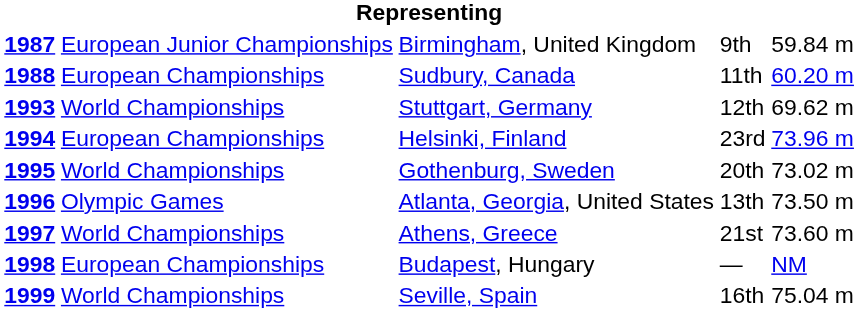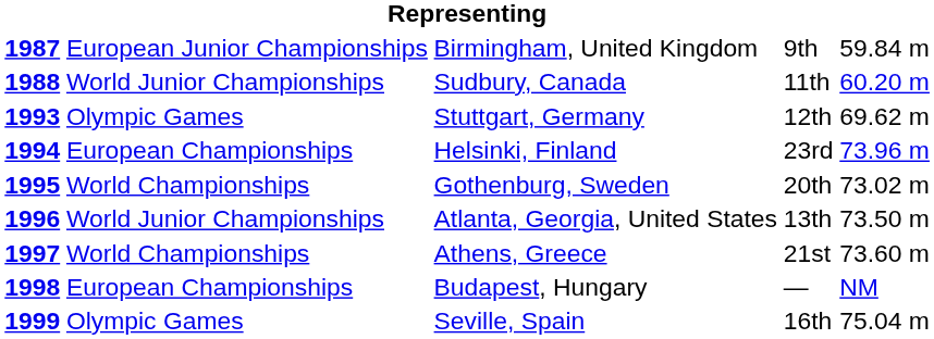Sudbury, Canada | column 2: European Championships -> World Junior Championships
Stuttgart, Germany | column 2: World Championships -> Olympic Games
Atlanta, Georgia, United States | column 2: Olympic Games -> World Junior Championships
Seville, Spain | column 2: World Championships -> Olympic Games
